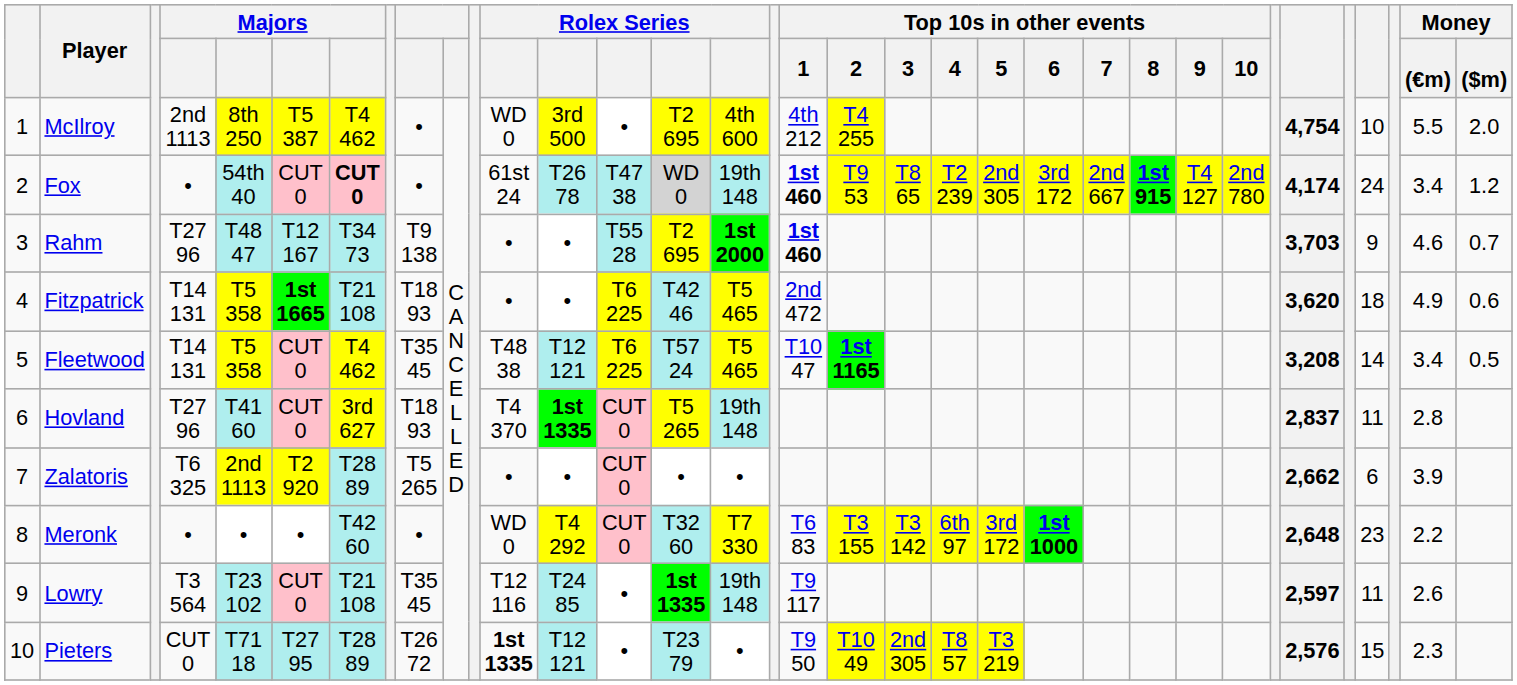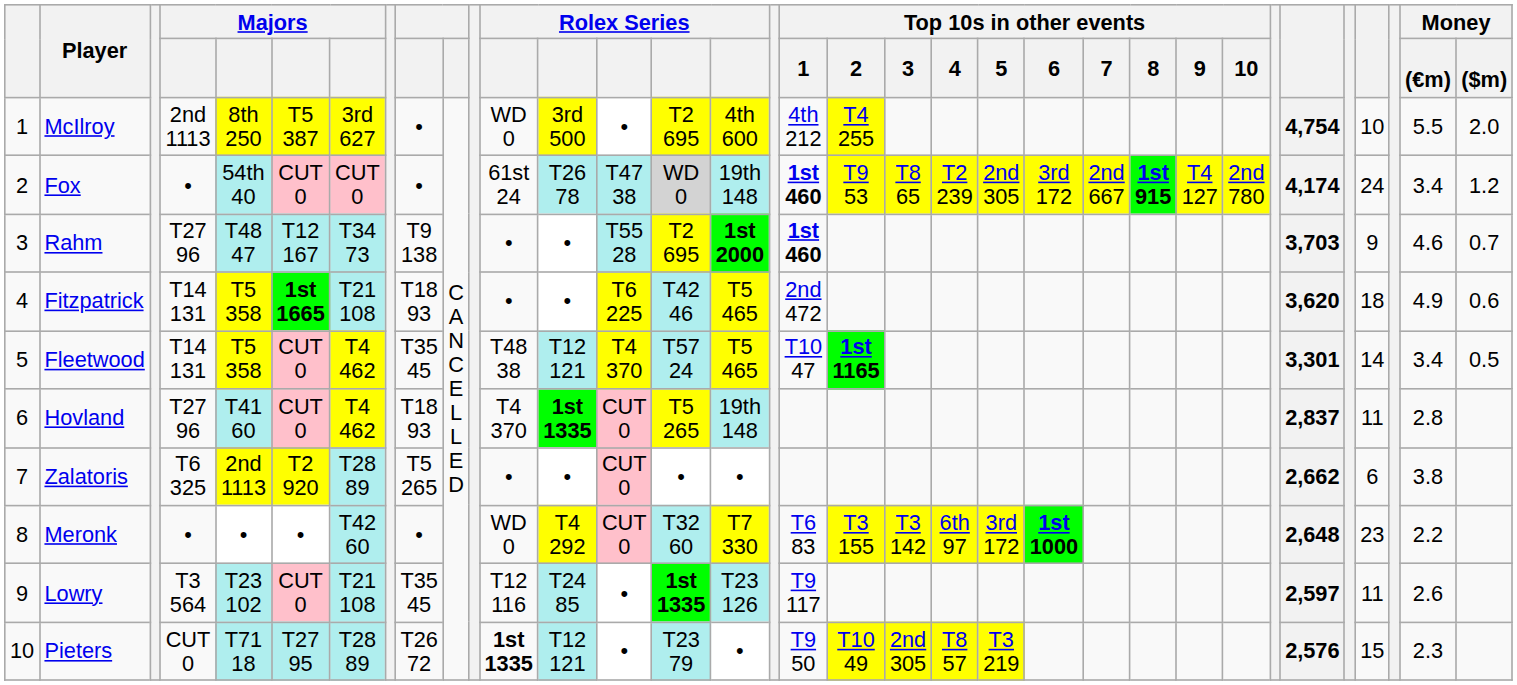McIlroy | column 7: T4 462 -> 3rd 627
Fox | column 7: bold -> normal
Fleetwood | column 14: T6 225 -> T4 370
Fleetwood | column 29: 3,208 -> 3,301
Hovland | column 7: 3rd 627 -> T4 462
Zalatoris | Money / (€m): 3.9 -> 3.8
Lowry | column 16: 19th 148 -> T23 126
